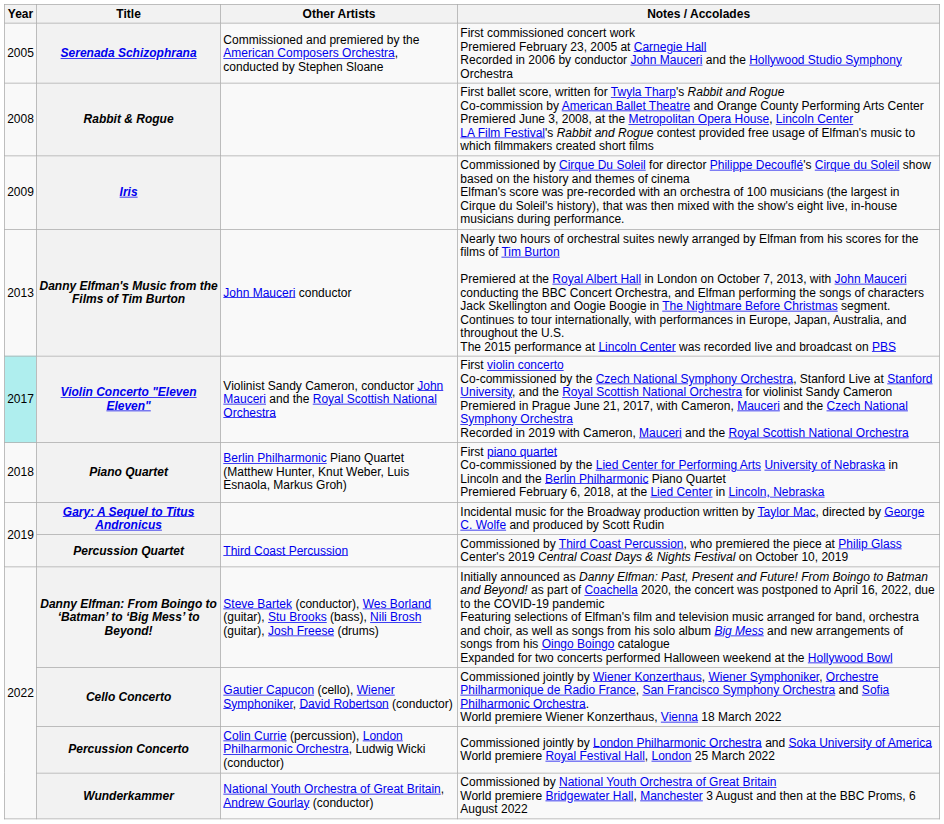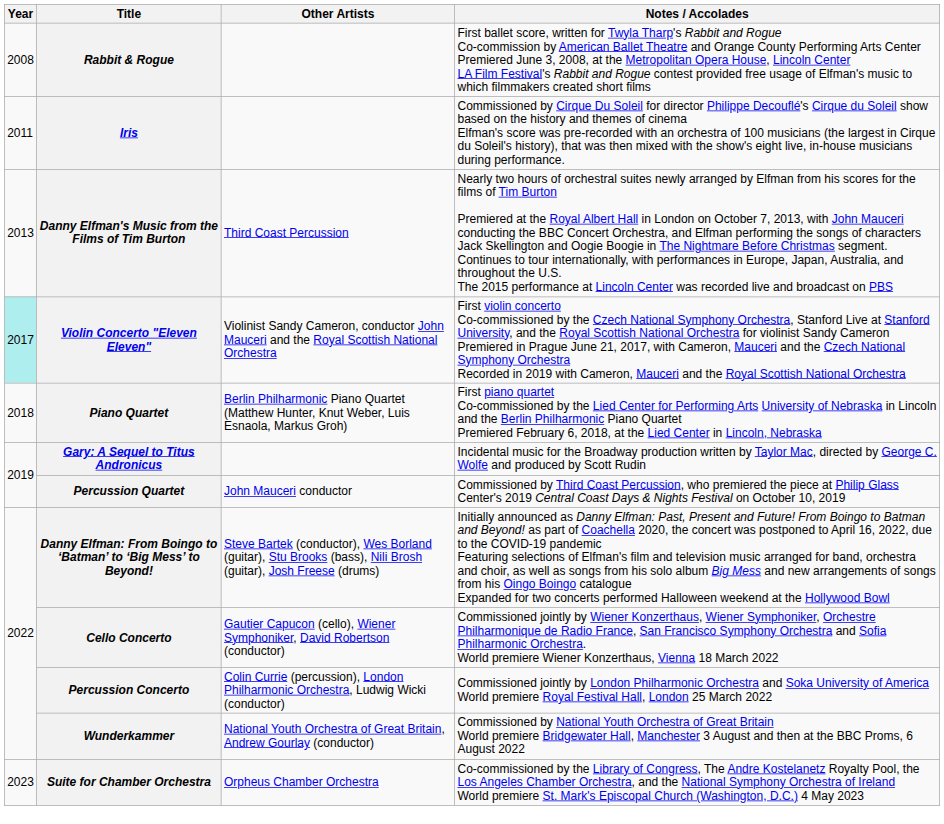- row: 2005 | Serenada Schizophrana | Commissioned and premiered by the American Composers Orchestra, conducted by Stephen Sloane | First commissioned concert work Premiered February 23, 2005 at Carnegie Hall Recorded in 2006 by conductor John Mauceri and the Hollywood Studio Symphony Orchestra
Iris | Year: 2009 -> 2011
Danny Elfman's Music from the Films of Tim Burton | Other Artists: John Mauceri conductor -> Third Coast Percussion
Percussion Quartet | Other Artists: Third Coast Percussion -> John Mauceri conductor
+ row: 2023 | Suite for Chamber Orchestra | Orpheus Chamber Orchestra | Co-commissioned by the Library of Congress, The Andre Kostelanetz Royalty Pool, the Los Angeles Chamber Orchestra, and the National Symphony Orchestra of Ireland World premiere St. Mark's Episcopal Church (Washington, D.C.) 4 May 2023
